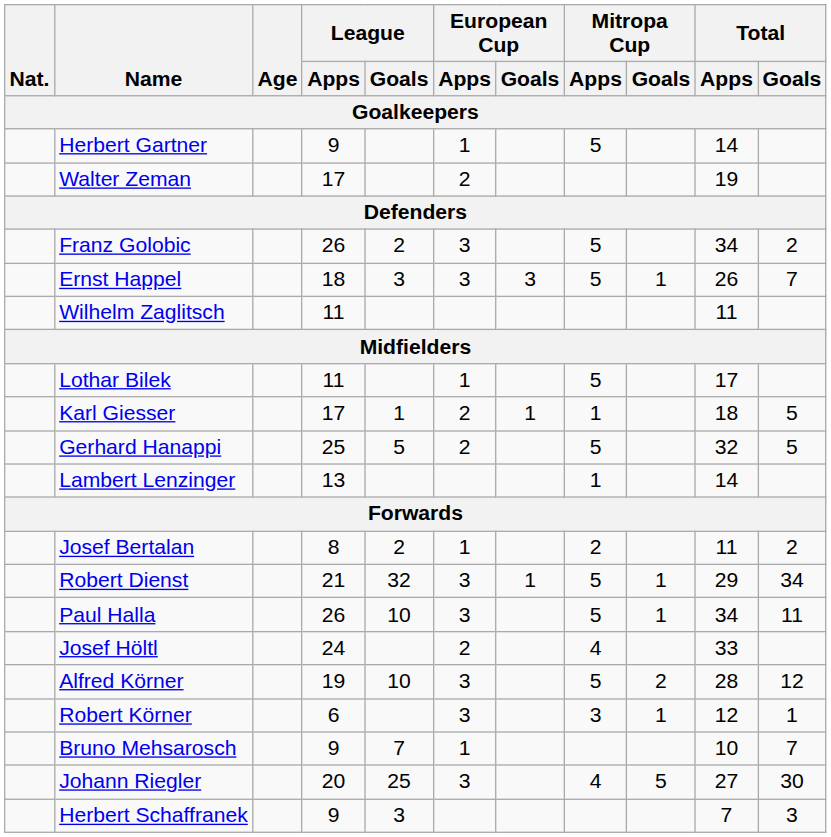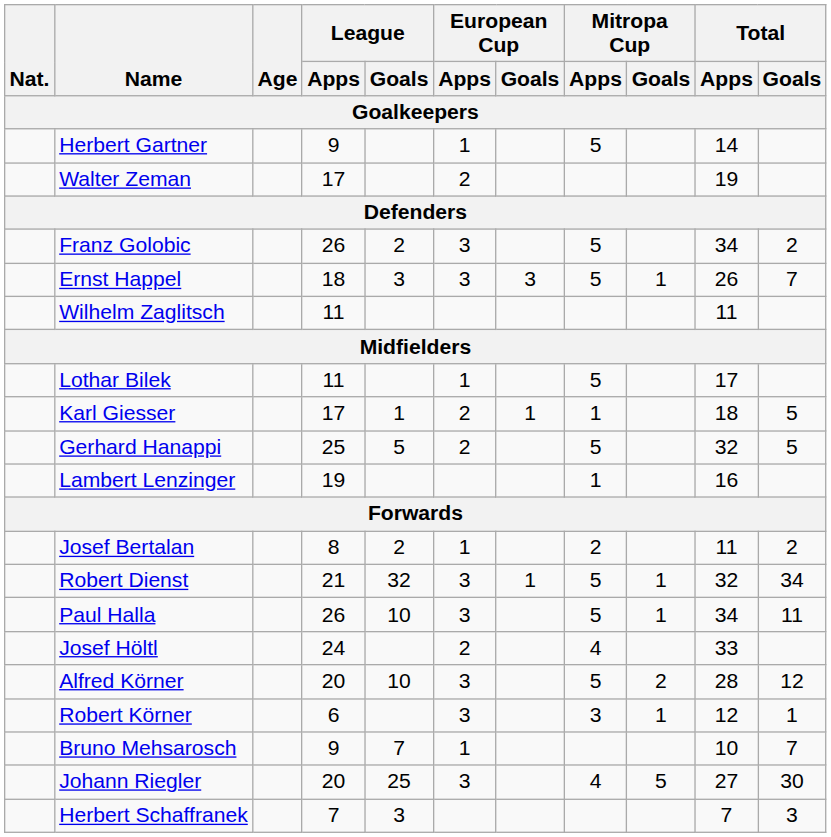Lambert Lenzinger | League / Apps: 13 -> 19
Lambert Lenzinger | Total / Apps: 14 -> 16
Robert Dienst | Total / Apps: 29 -> 32
Alfred Körner | League / Apps: 19 -> 20
Herbert Schaffranek | League / Apps: 9 -> 7
